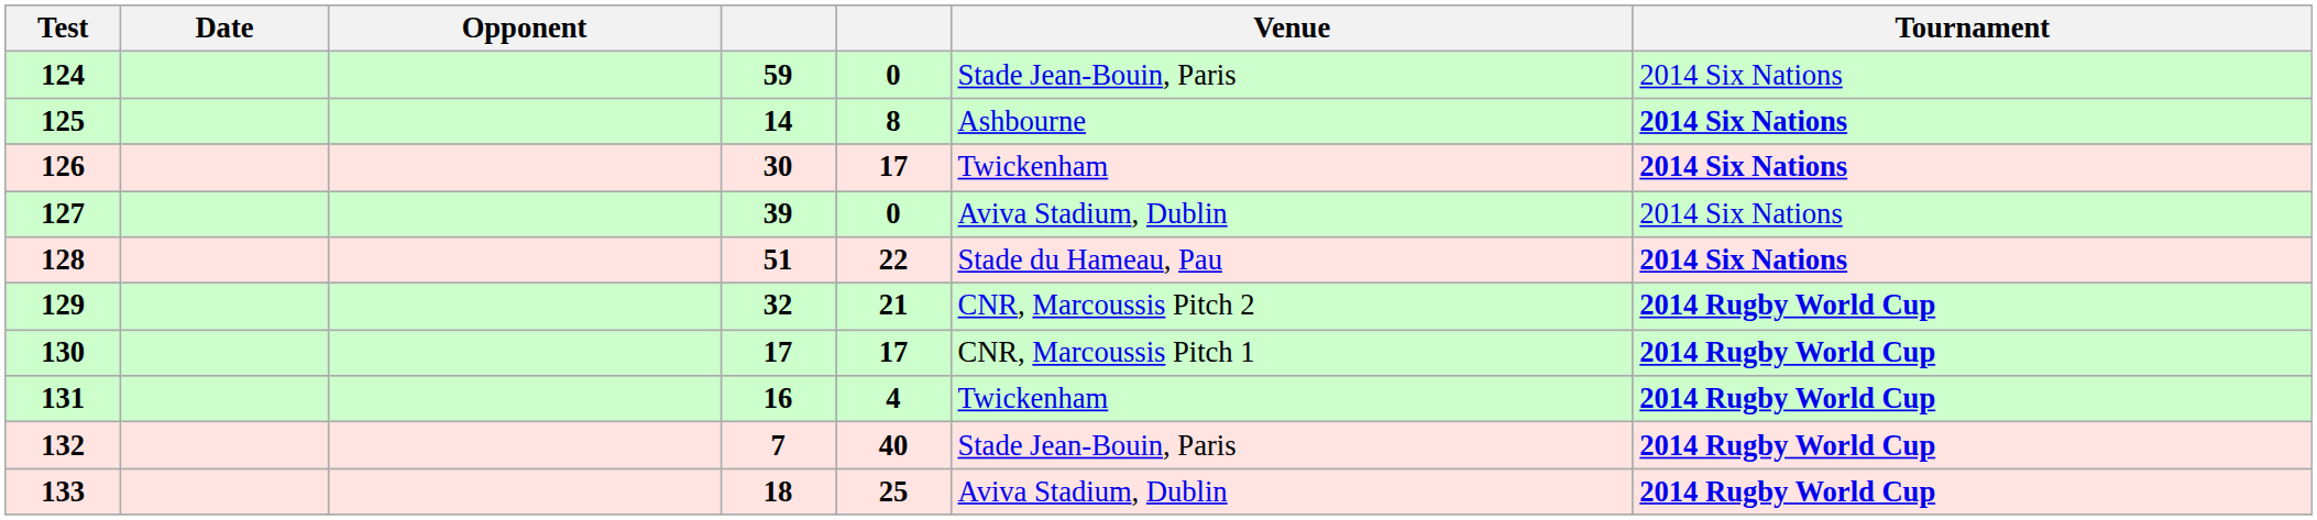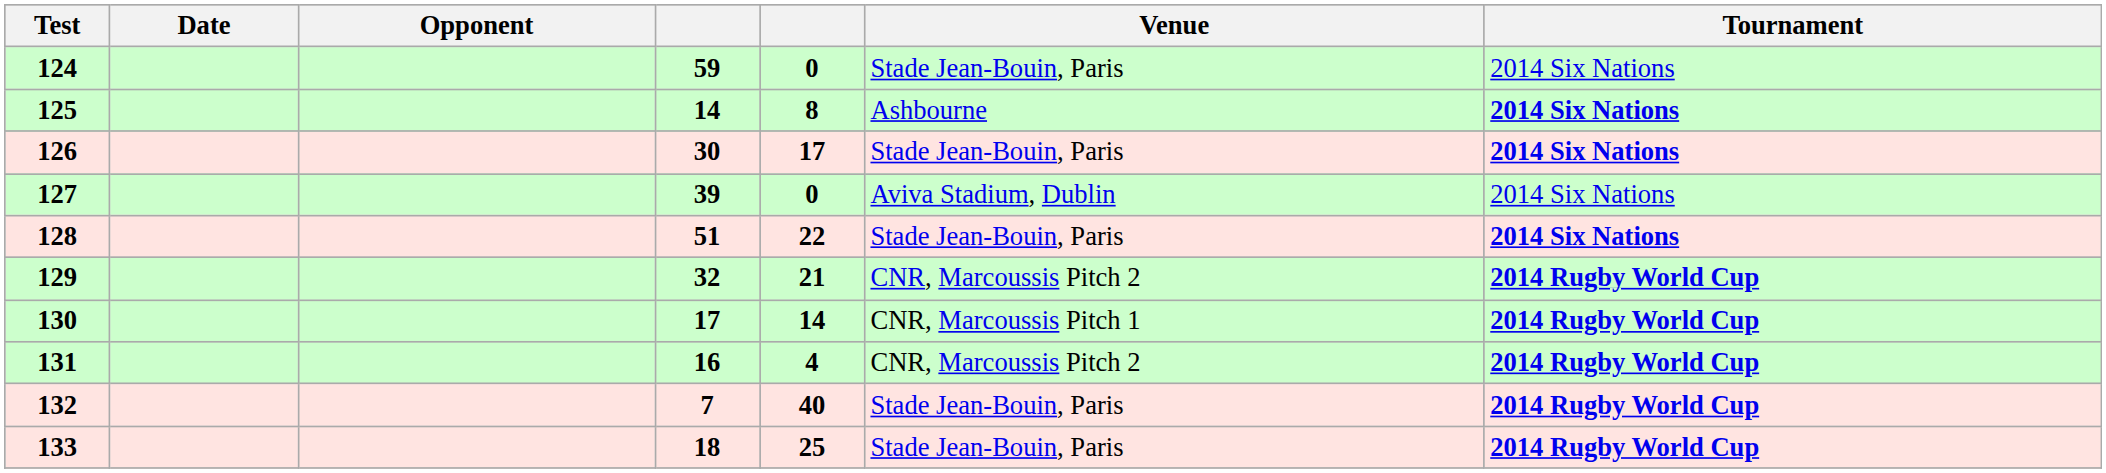126 | Venue: Twickenham -> Stade Jean-Bouin, Paris
128 | Venue: Stade du Hameau, Pau -> Stade Jean-Bouin, Paris
130 | column 5: 17 -> 14
131 | Venue: Twickenham -> CNR, Marcoussis Pitch 2
133 | Venue: Aviva Stadium, Dublin -> Stade Jean-Bouin, Paris
